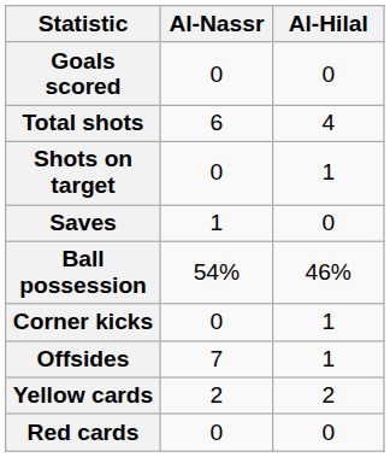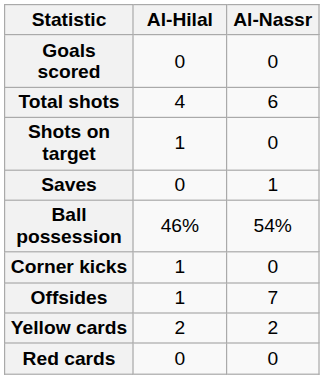columns swapped: Al-Hilal <-> Al-Nassr
